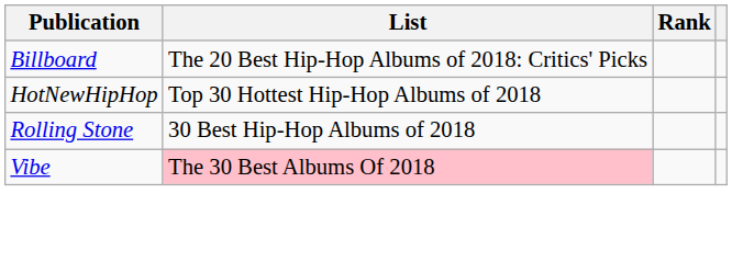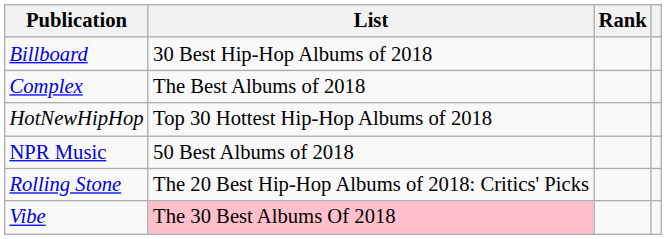Billboard | List: The 20 Best Hip-Hop Albums of 2018: Critics' Picks -> 30 Best Hip-Hop Albums of 2018
+ row: Complex | The Best Albums of 2018
+ row: NPR Music | 50 Best Albums of 2018
Rolling Stone | List: 30 Best Hip-Hop Albums of 2018 -> The 20 Best Hip-Hop Albums of 2018: Critics' Picks
